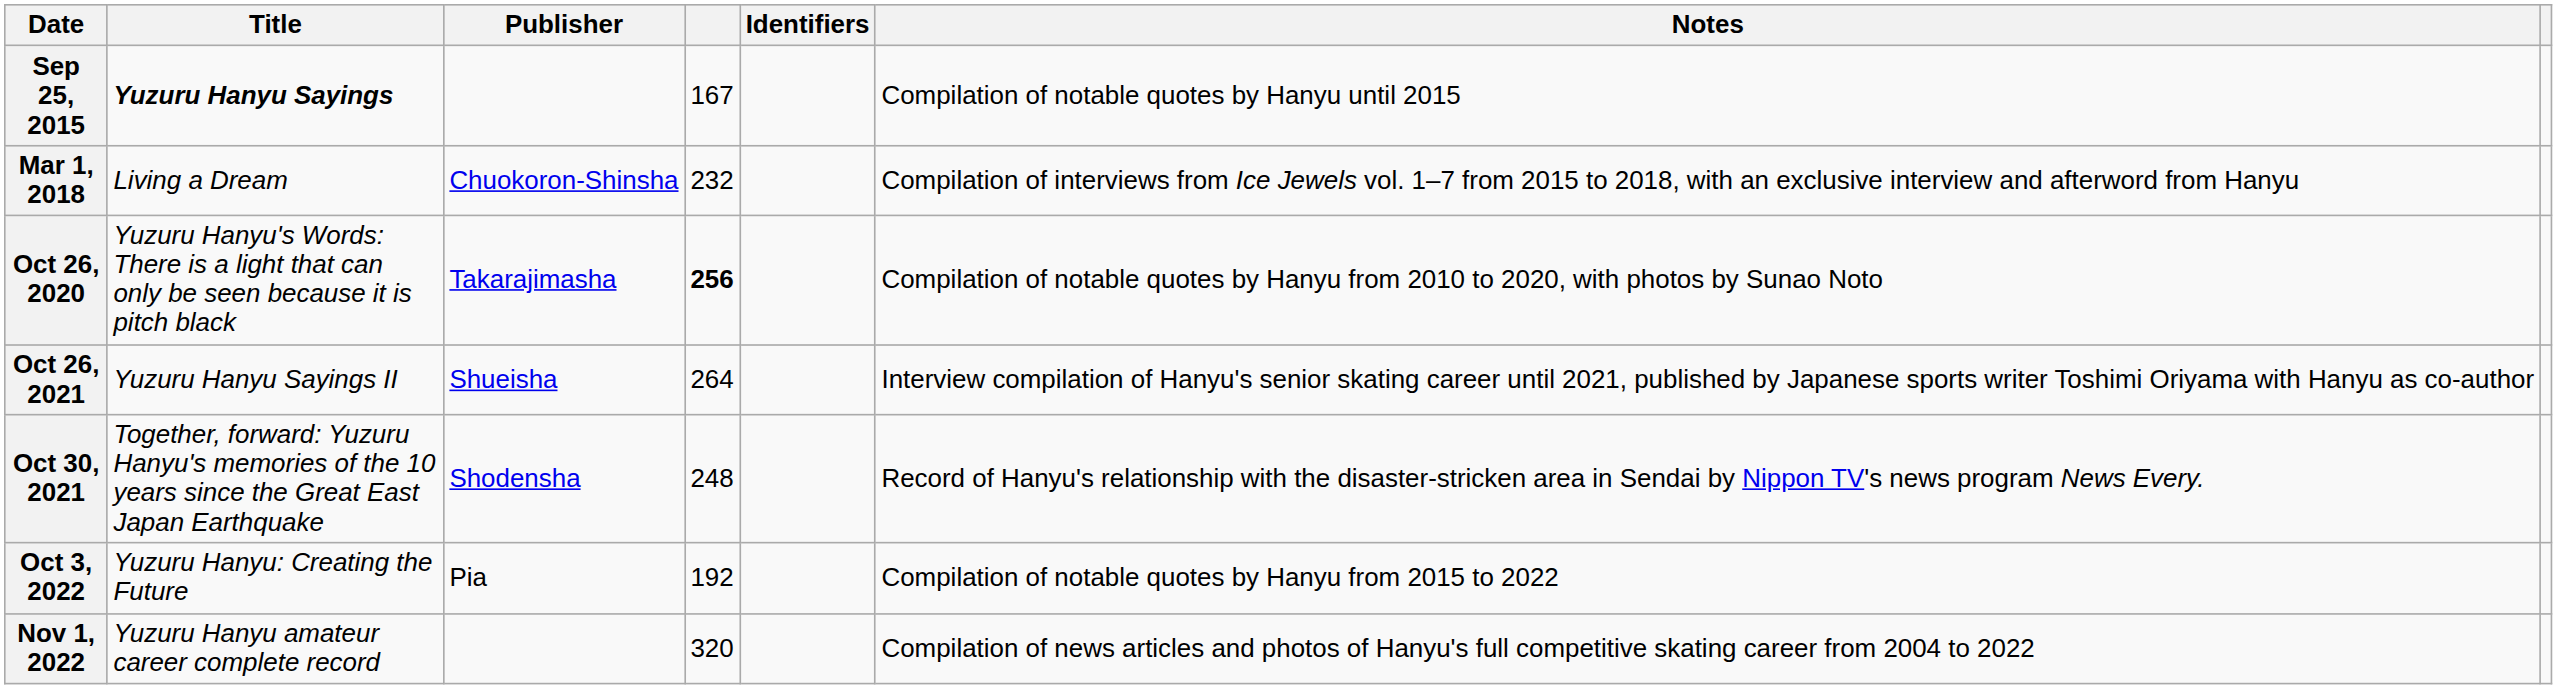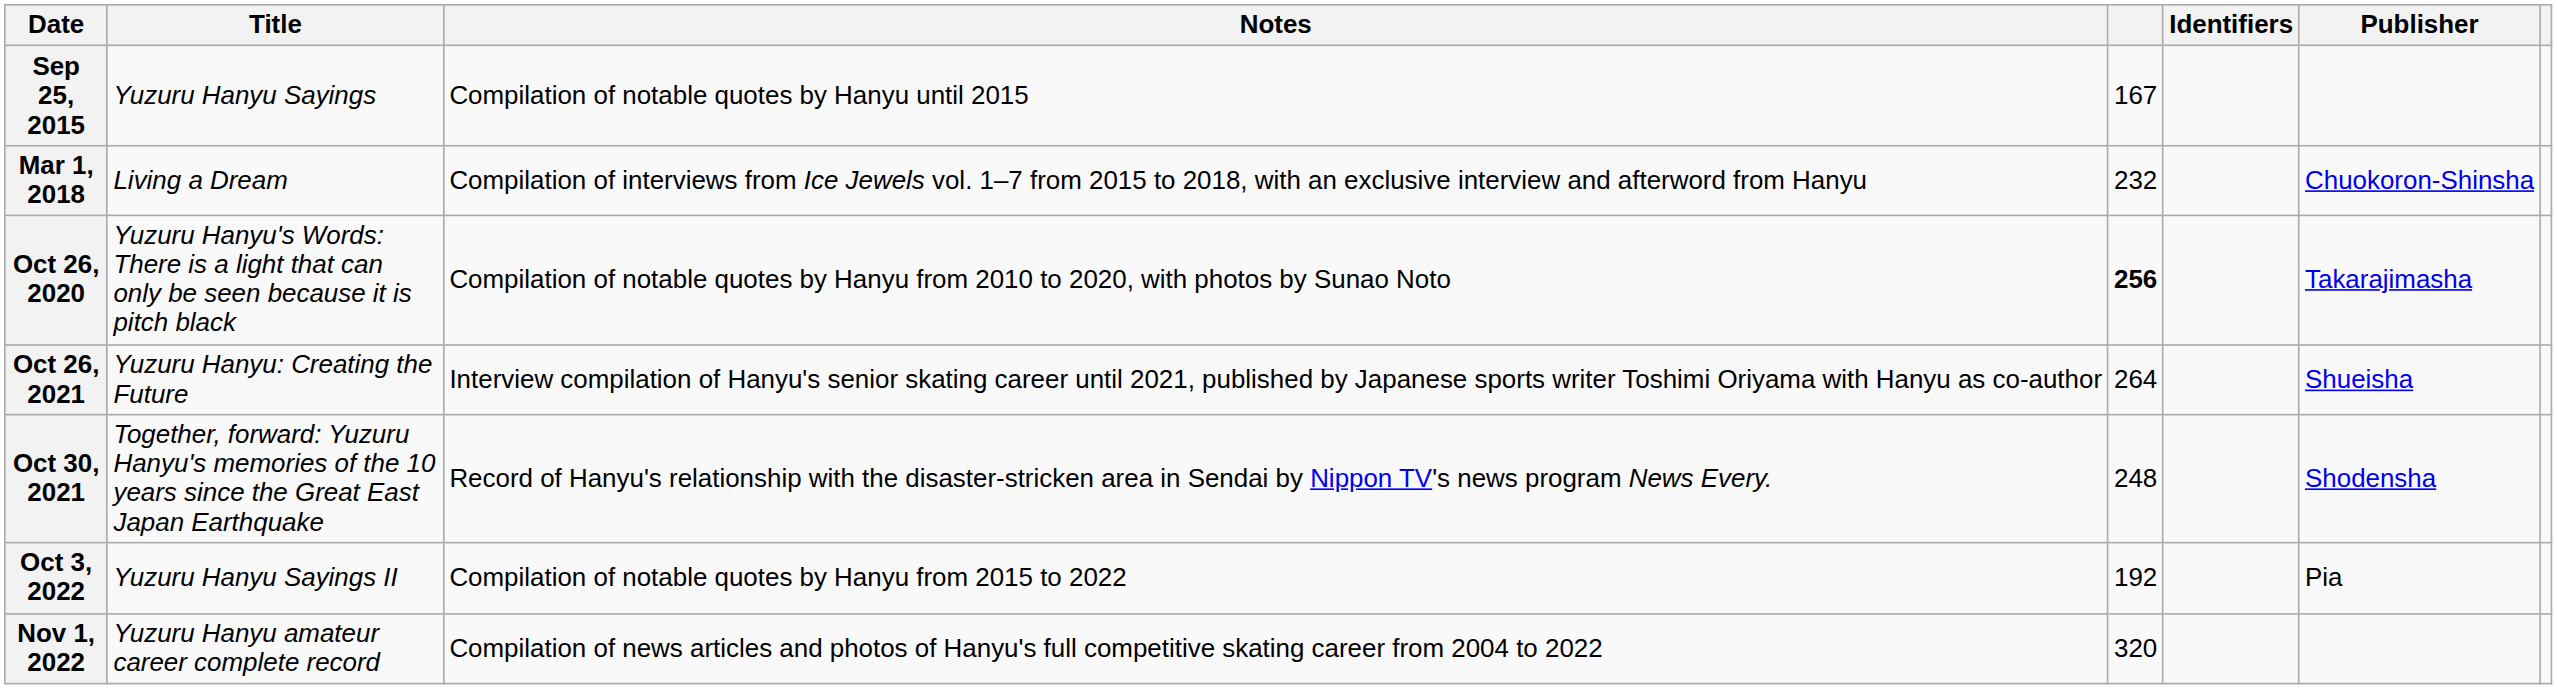columns swapped: Publisher <-> Notes
Sep 25, 2015 | Title: bold -> normal
Oct 26, 2021 | Title: Yuzuru Hanyu Sayings II -> Yuzuru Hanyu: Creating the Future
Oct 3, 2022 | Title: Yuzuru Hanyu: Creating the Future -> Yuzuru Hanyu Sayings II
